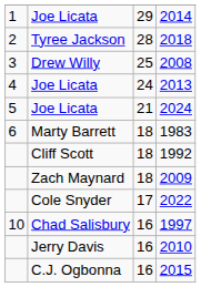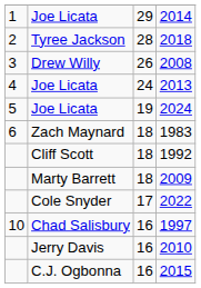2008 | column 3: 25 -> 26
2024 | column 3: 21 -> 19
1983 | column 2: Marty Barrett -> Zach Maynard
2009 | column 2: Zach Maynard -> Marty Barrett
